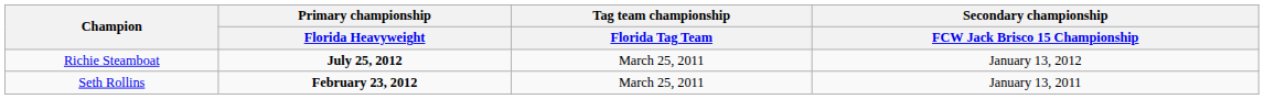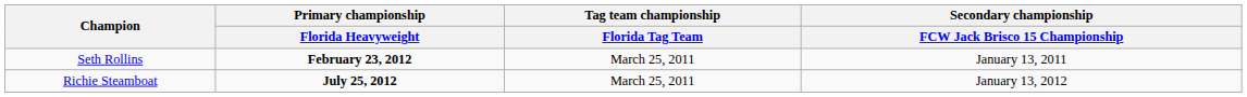rows swapped: Seth Rollins <-> Richie Steamboat
